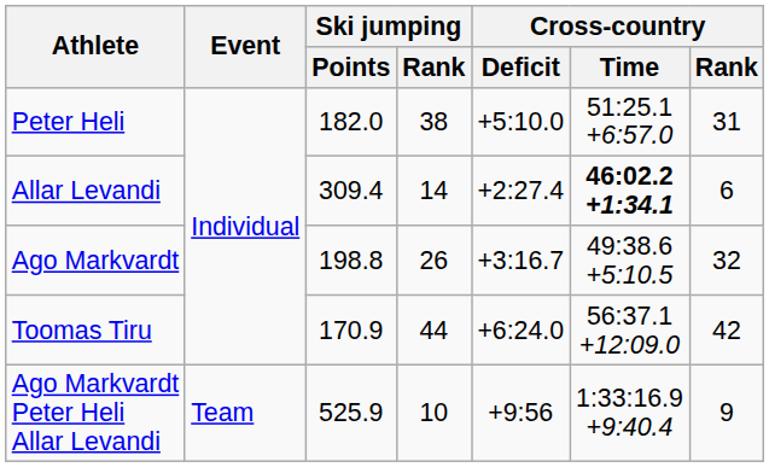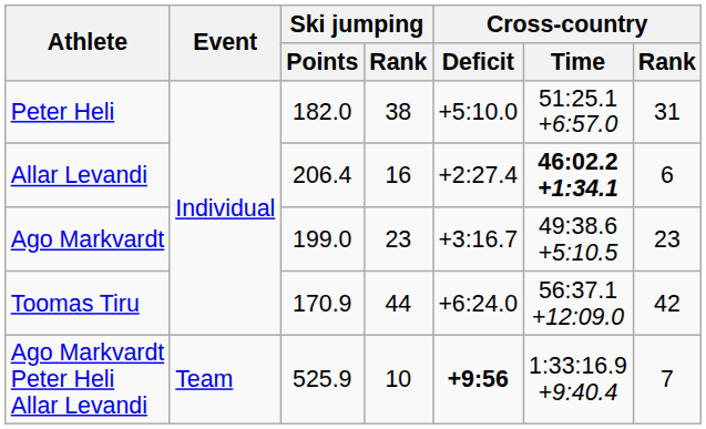Allar Levandi | Ski jumping / Points: 309.4 -> 206.4
Allar Levandi | Ski jumping / Rank: 14 -> 16
Ago Markvardt | Ski jumping / Points: 198.8 -> 199.0
Ago Markvardt | Ski jumping / Rank: 26 -> 23
Ago Markvardt | Cross-country / Rank: 32 -> 23
Ago Markvardt Peter Heli Allar Levandi | Cross-country / Deficit: normal -> bold
Ago Markvardt Peter Heli Allar Levandi | Cross-country / Rank: 9 -> 7
